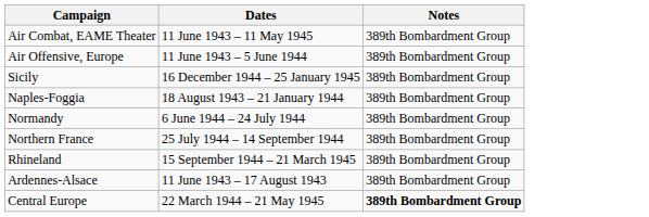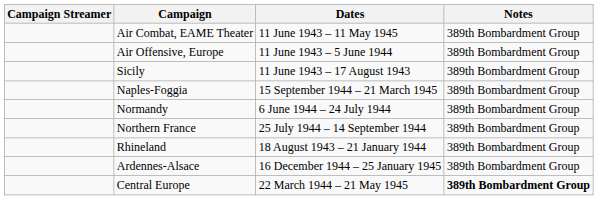+ column: Campaign Streamer
Sicily | Dates: 16 December 1944 – 25 January 1945 -> 11 June 1943 – 17 August 1943
Naples-Foggia | Dates: 18 August 1943 – 21 January 1944 -> 15 September 1944 – 21 March 1945
Rhineland | Dates: 15 September 1944 – 21 March 1945 -> 18 August 1943 – 21 January 1944
Ardennes-Alsace | Dates: 11 June 1943 – 17 August 1943 -> 16 December 1944 – 25 January 1945
